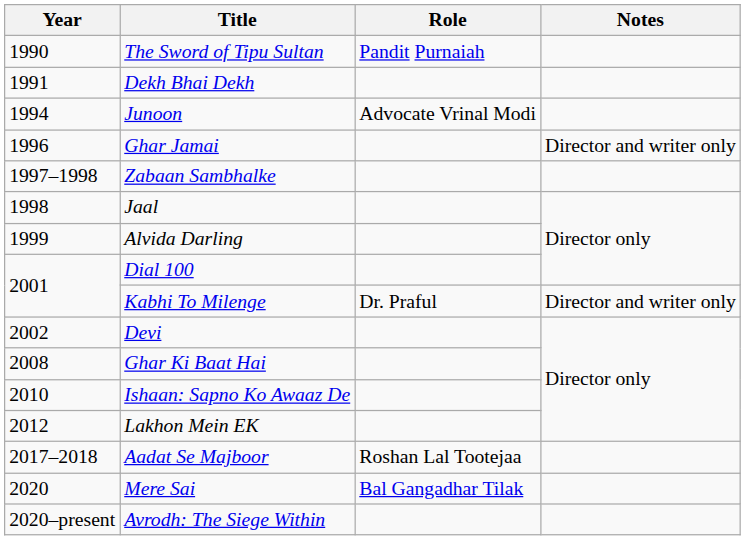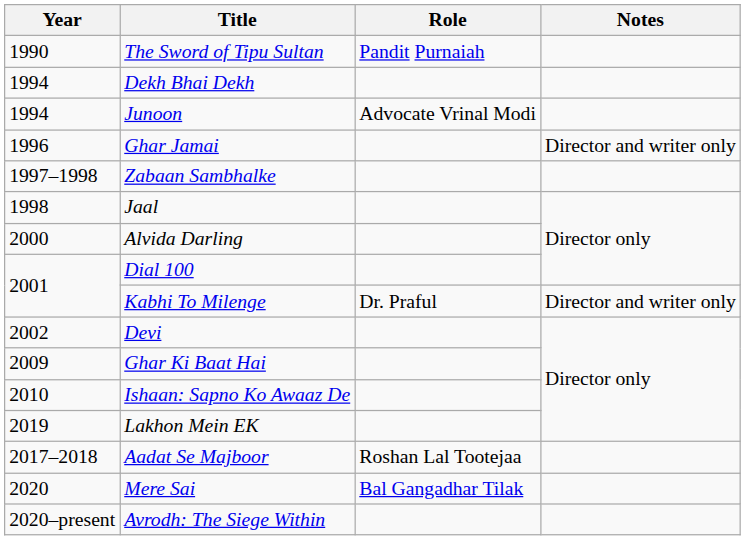Dekh Bhai Dekh | Year: 1991 -> 1994
Alvida Darling | Year: 1999 -> 2000
Ghar Ki Baat Hai | Year: 2008 -> 2009
Lakhon Mein EK | Year: 2012 -> 2019
